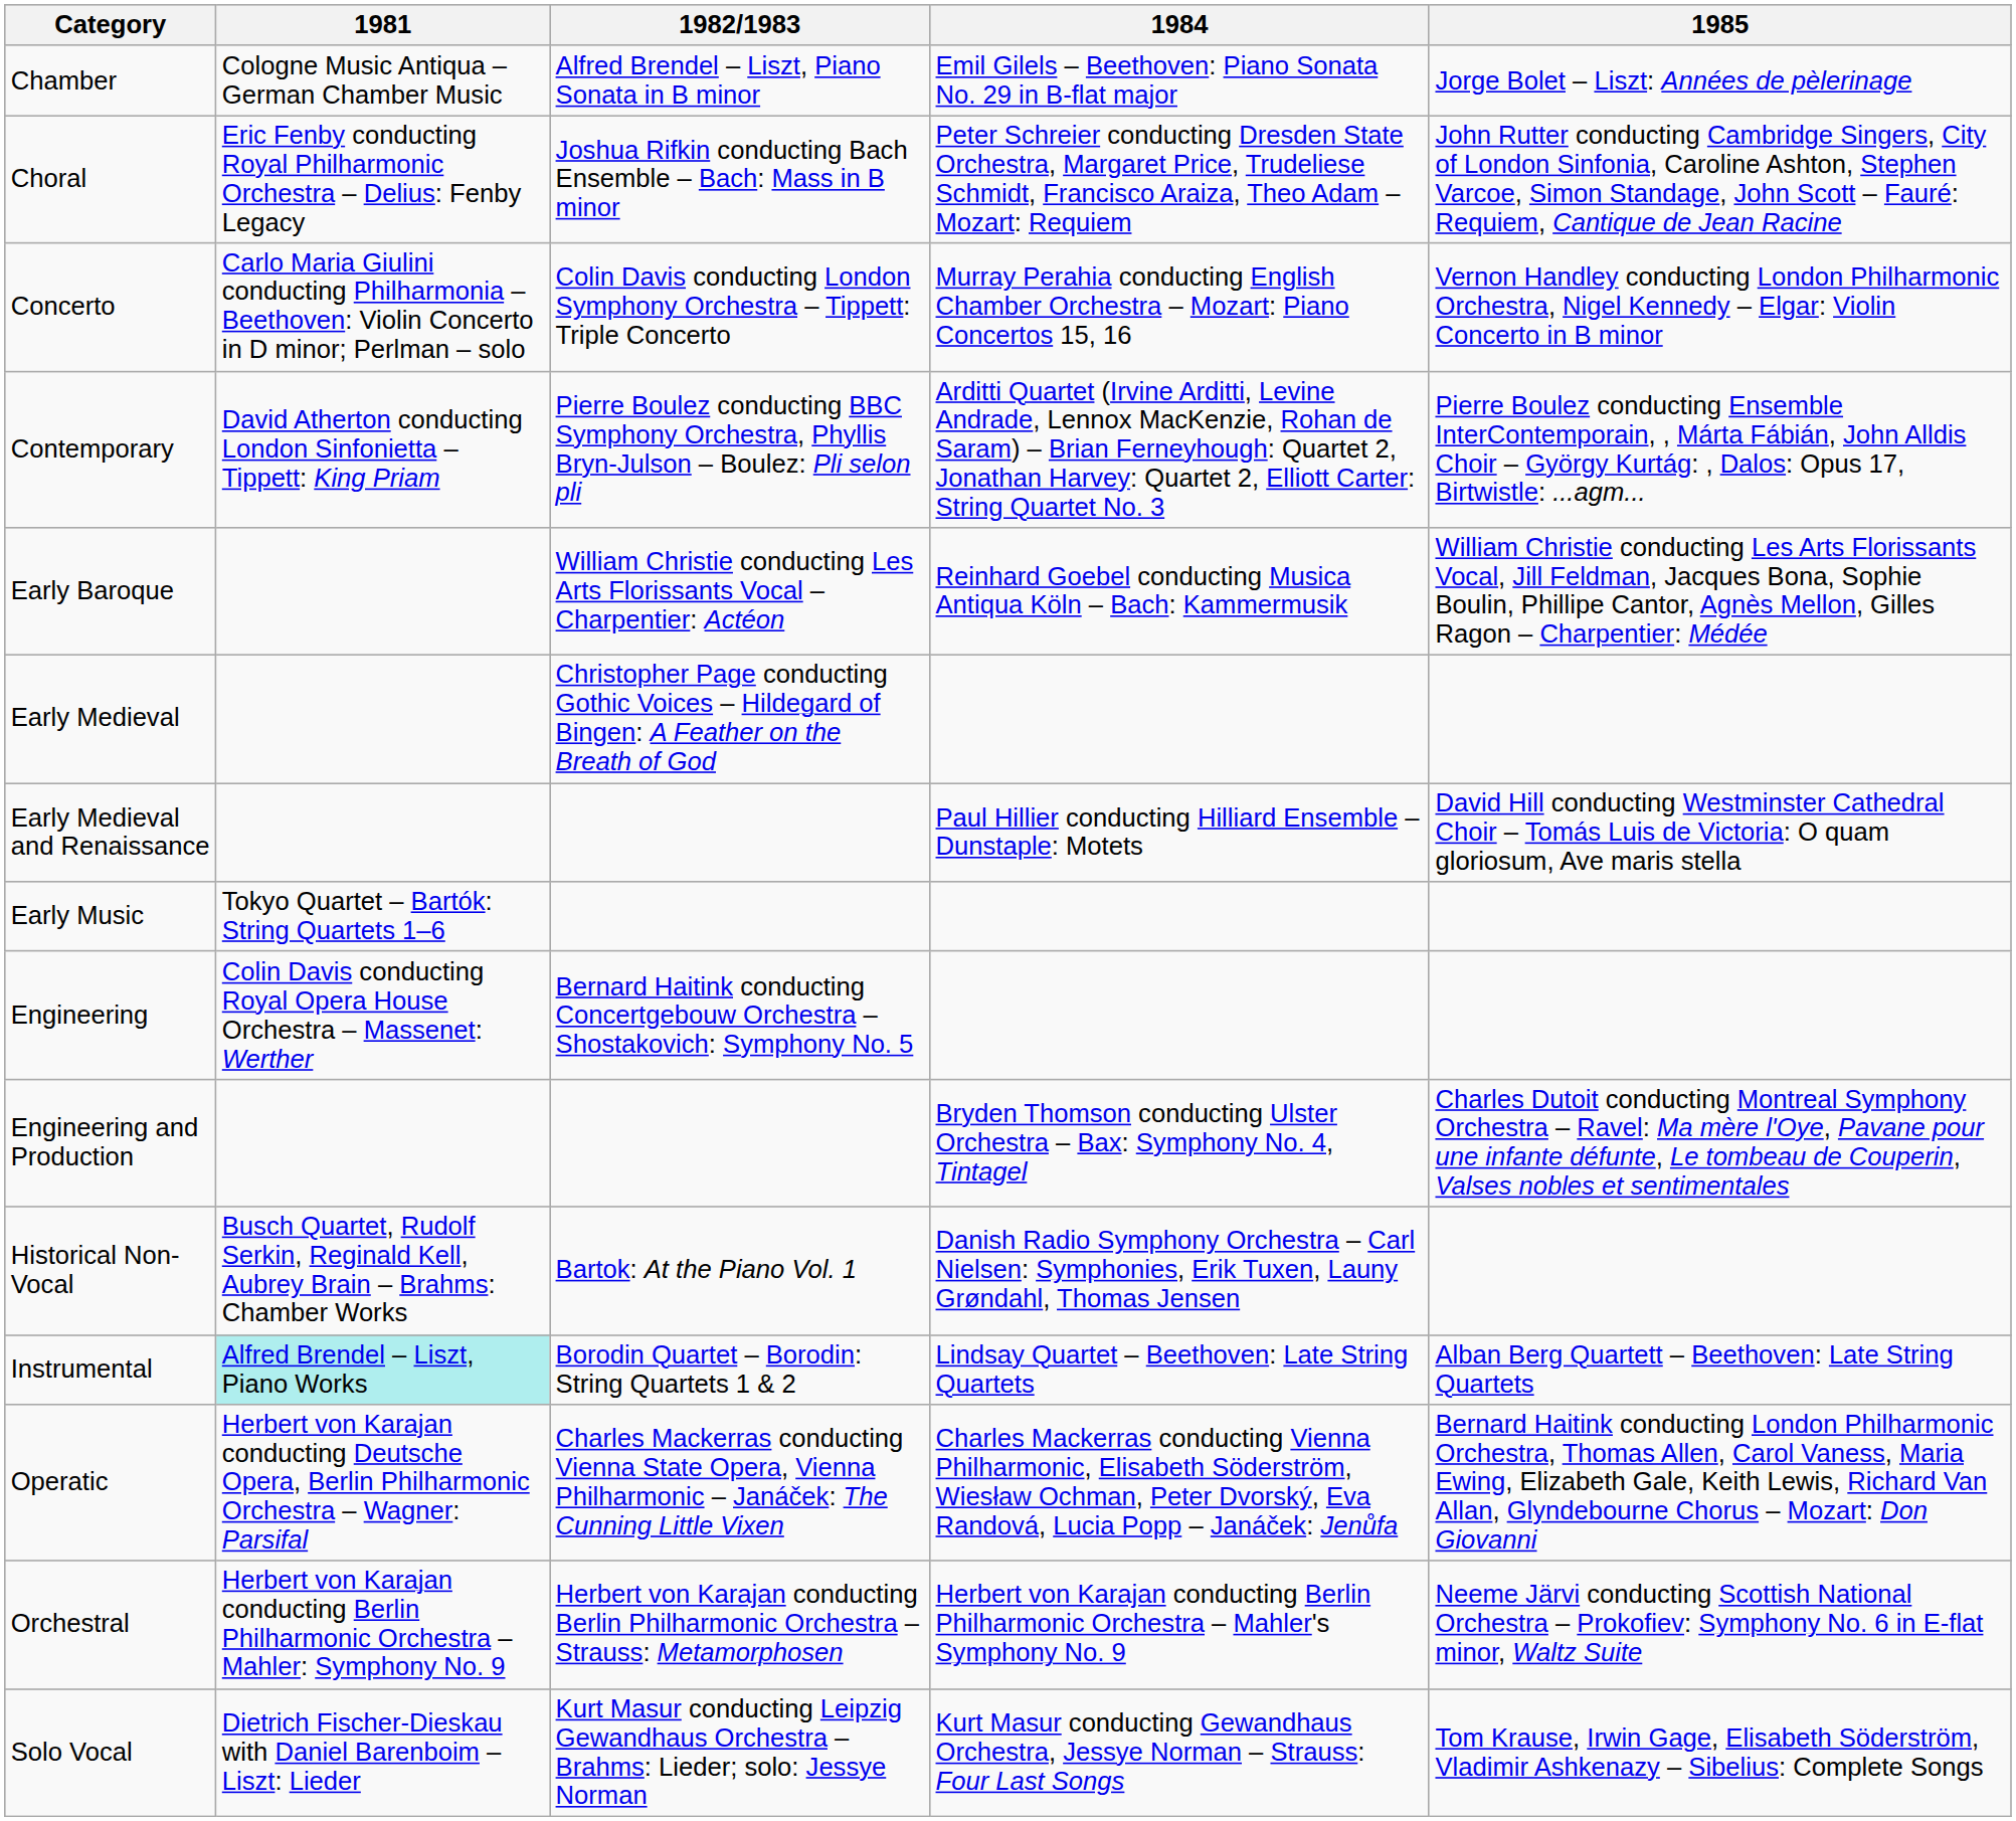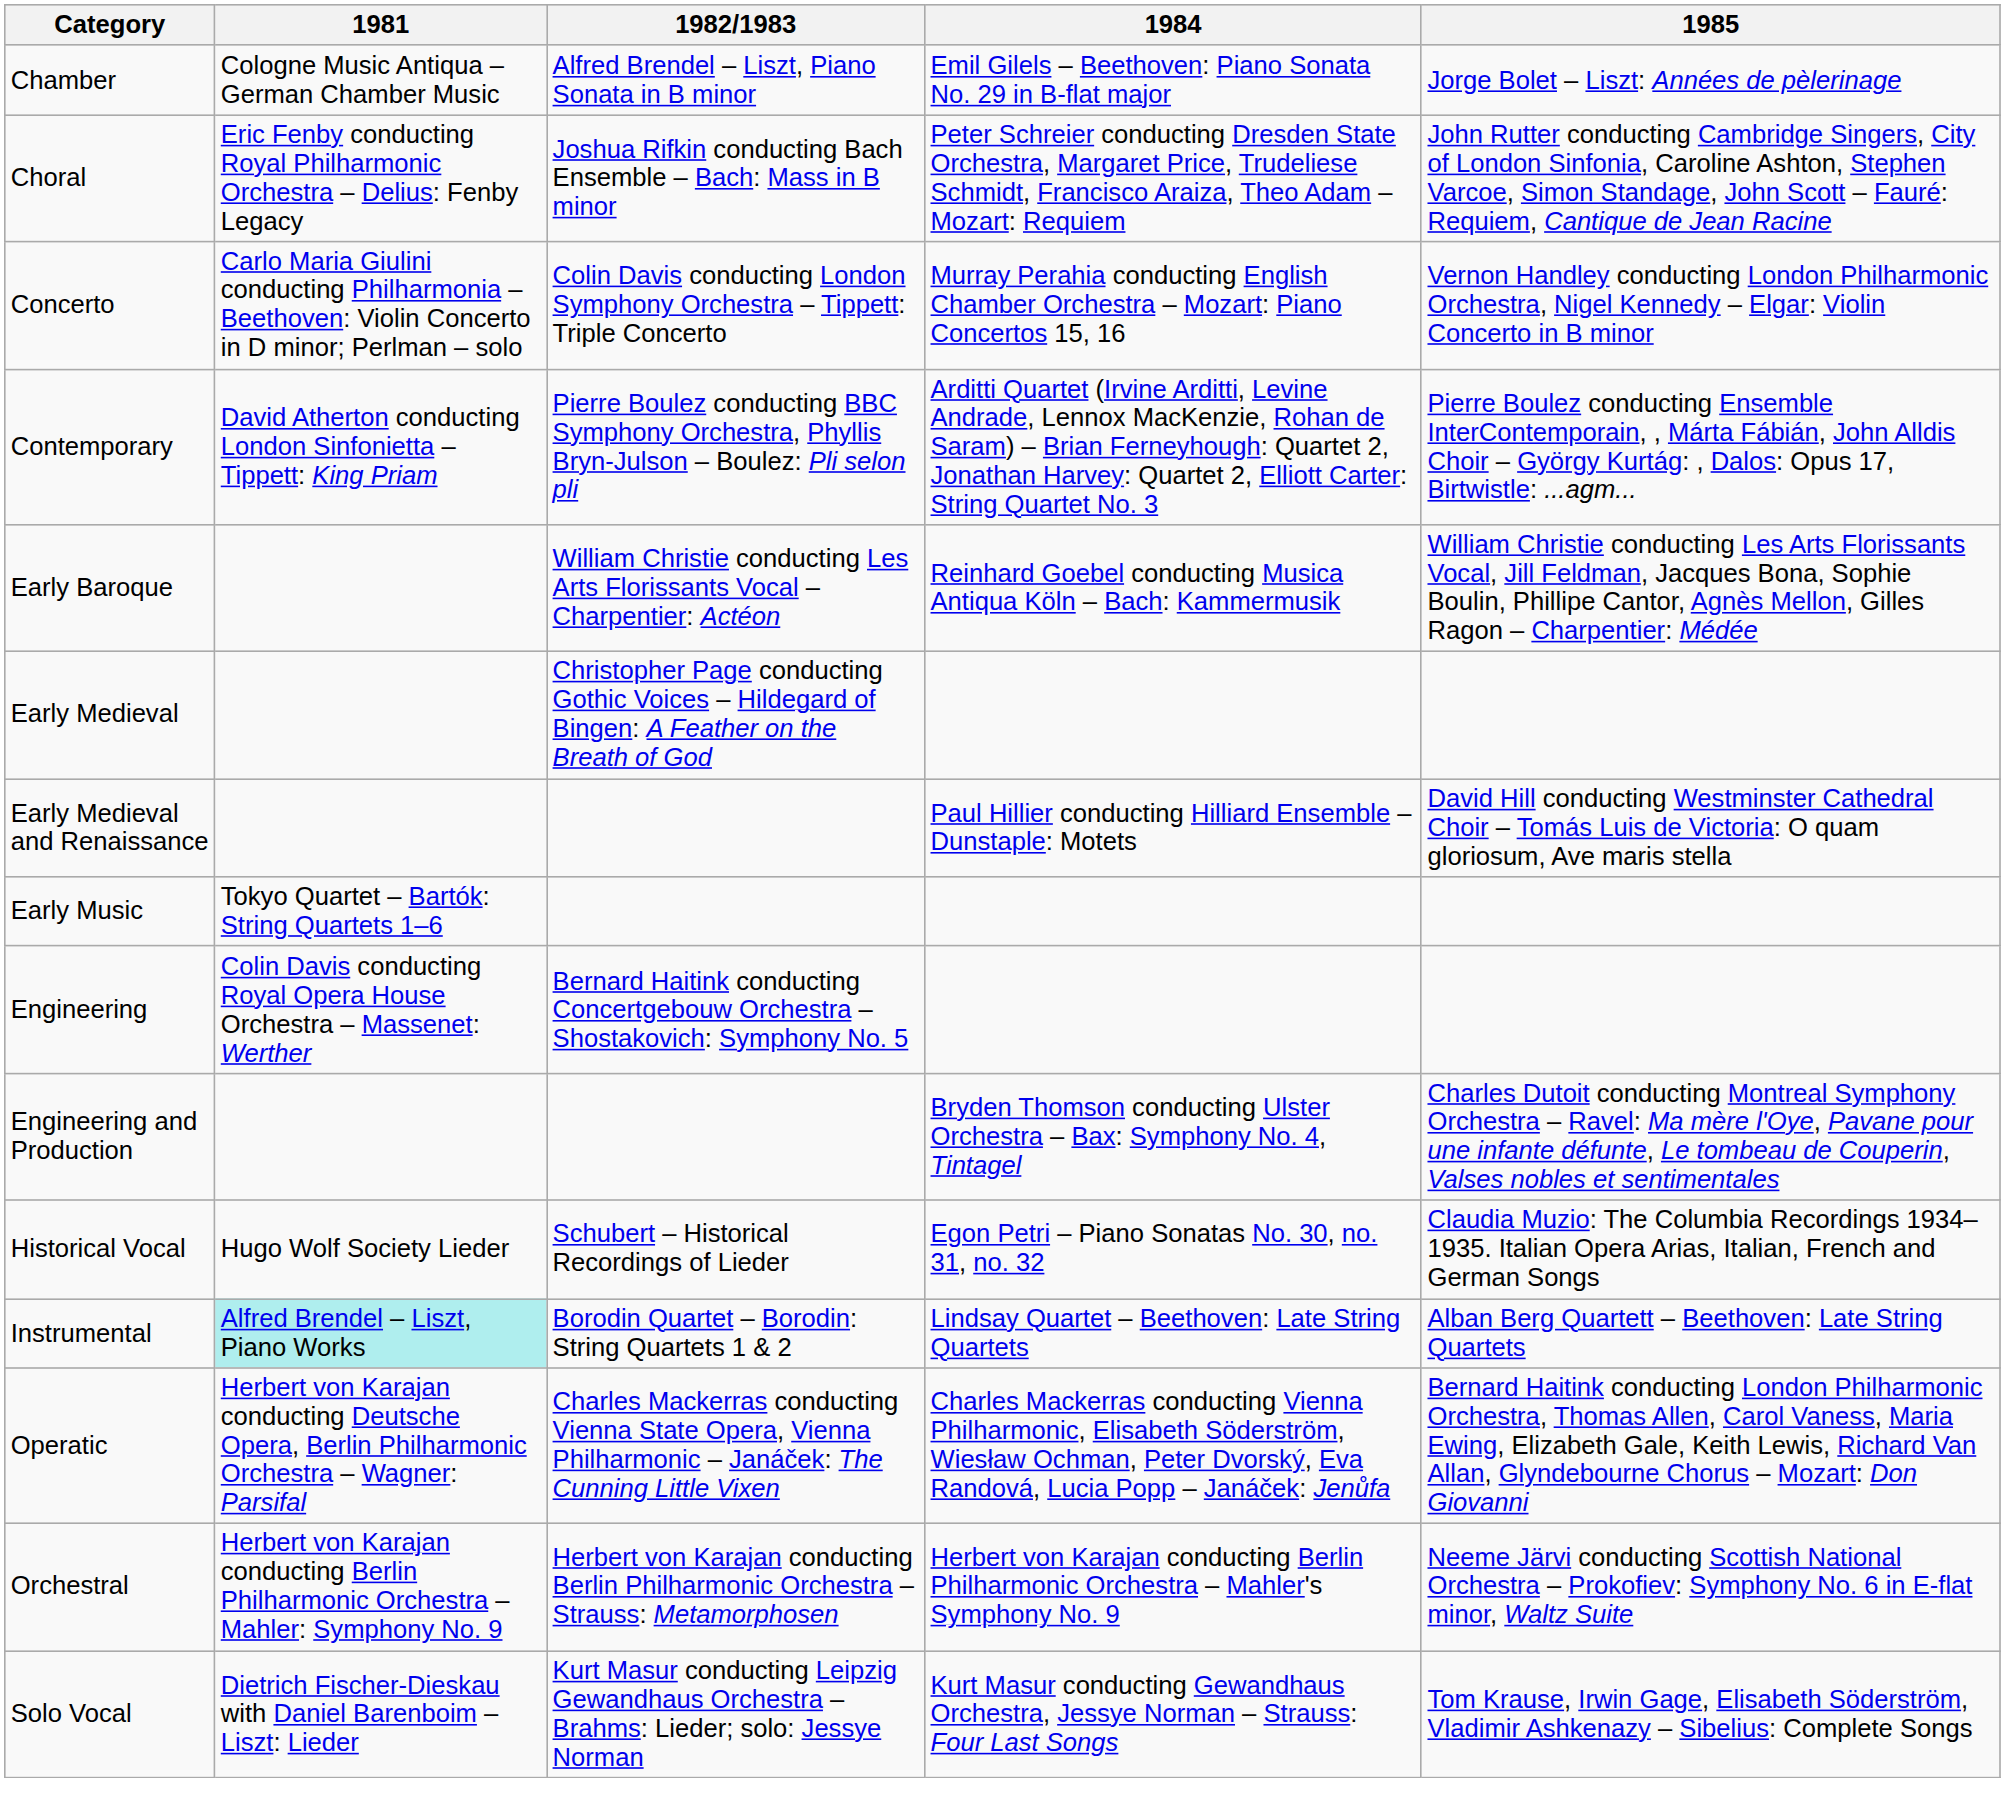- row: Historical Non-Vocal | Busch Quartet, Rudolf Serkin, Reginald Kell, Aubrey Brain – Brahms: Chamber Works | Bartok: At the Piano Vol. 1 | Danish Radio Symphony Orchestra – Carl Nielsen: Symphonies, Erik Tuxen, Launy Grøndahl, Thomas Jensen
+ row: Historical Vocal | Hugo Wolf Society Lieder | Schubert – Historical Recordings of Lieder | Egon Petri – Piano Sonatas No. 30, no. 31, no. 32 | Claudia Muzio: The Columbia Recordings 1934–1935. Italian Opera Arias, Italian, French and German Songs
